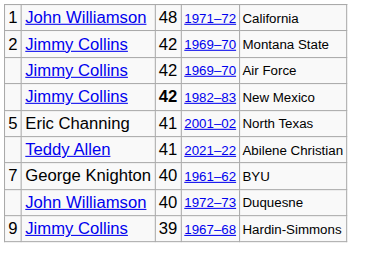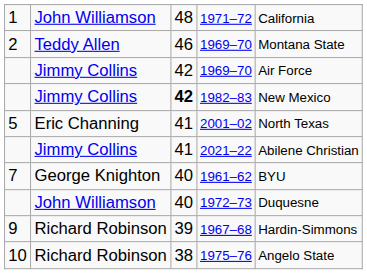2 / 1969–70 | column 2: Jimmy Collins -> Teddy Allen
2 / 1969–70 | column 3: 42 -> 46
2021–22 | column 2: Teddy Allen -> Jimmy Collins
1967–68 | column 2: Jimmy Collins -> Richard Robinson
+ row: 10 | Richard Robinson | 38 | 1975–76 | Angelo State
